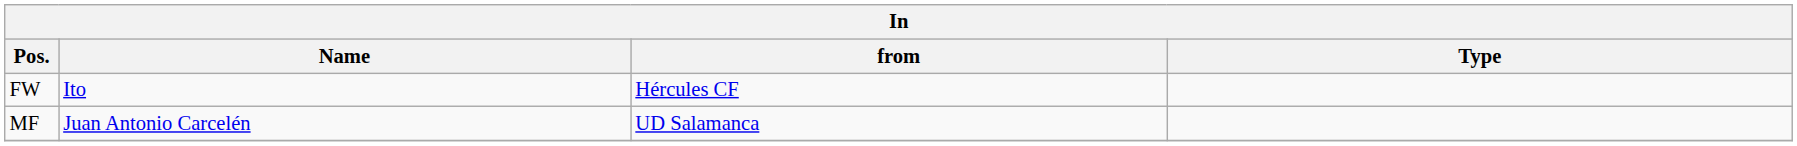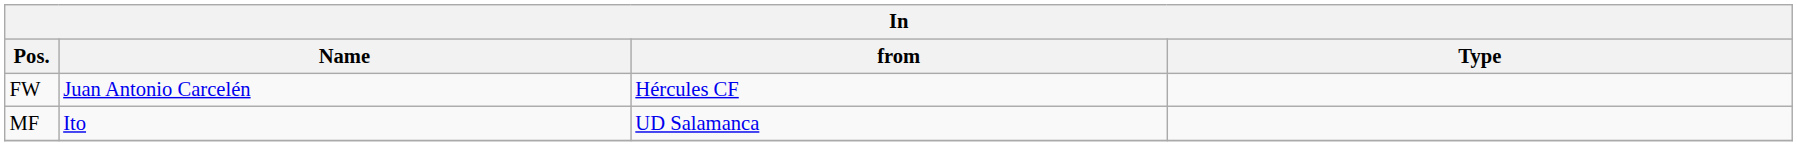FW | Name: Ito -> Juan Antonio Carcelén
MF | Name: Juan Antonio Carcelén -> Ito
